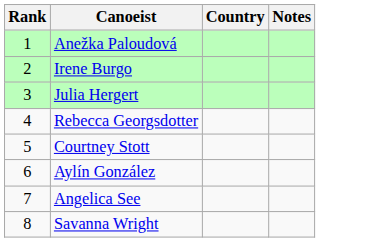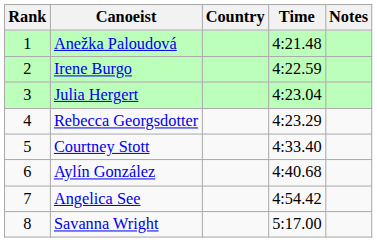+ column: Time | 4:21.48 | 4:22.59 | 4:23.04 | 4:23.29 | 4:33.40 | 4:40.68 | 4:54.42 | 5:17.00
